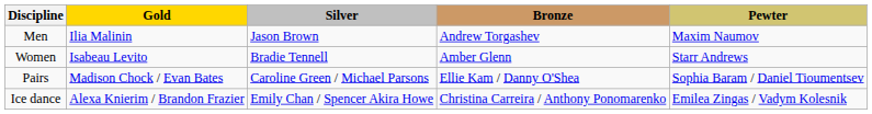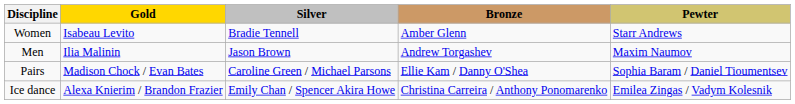rows swapped: Men <-> Women
